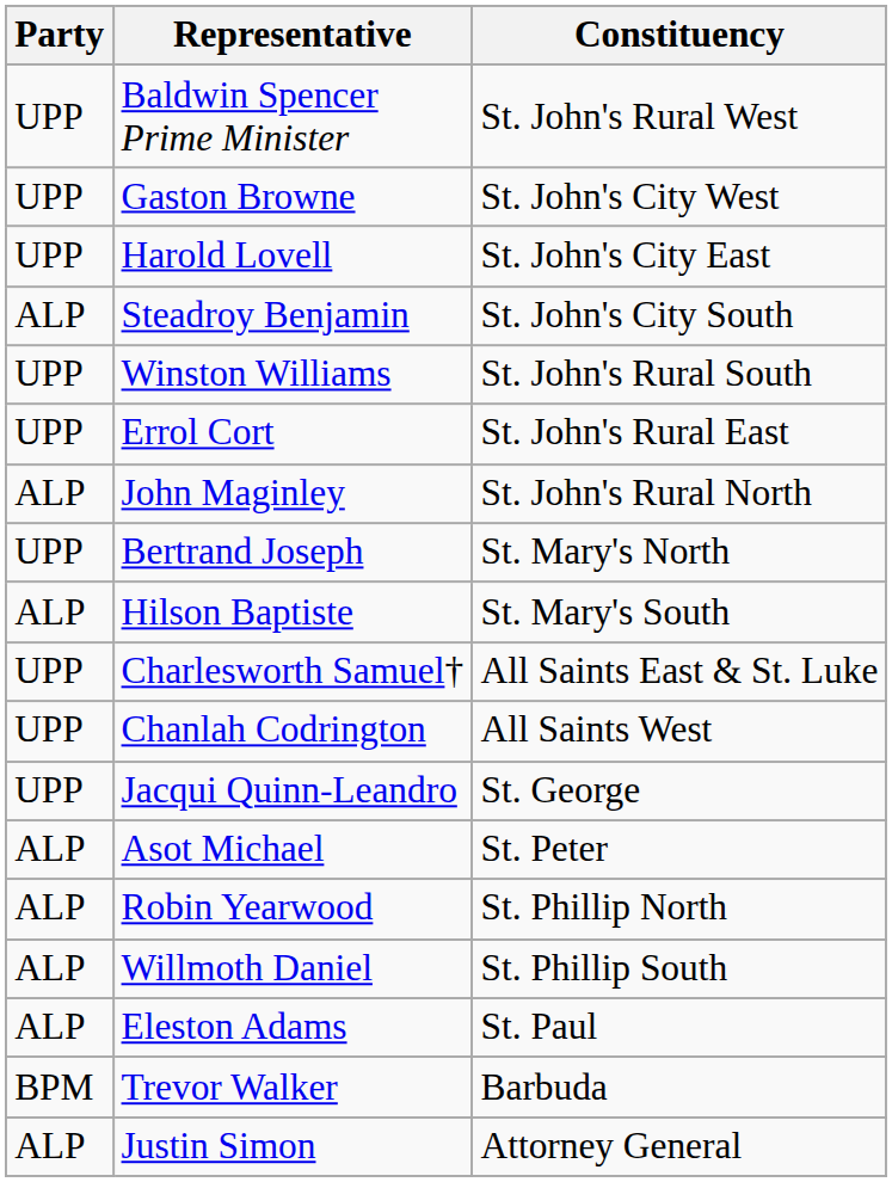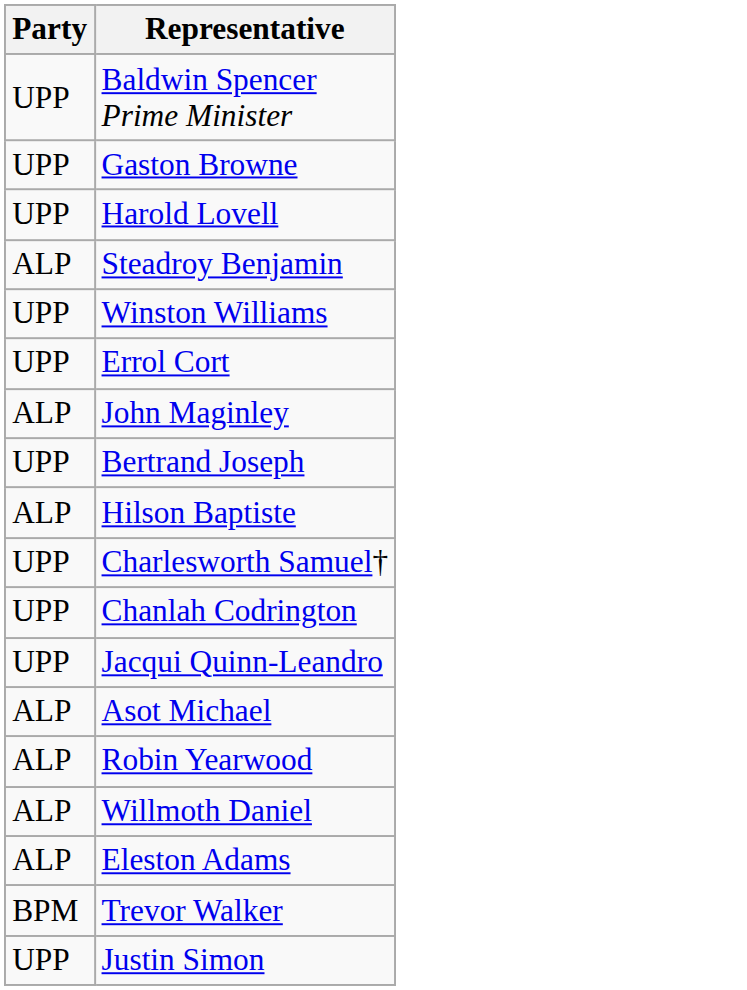- column: Constituency | St. John's Rural West | St. John's City West | St. John's City East | St. John's City South | St. John's Rural South | St. John's Rural East | St. John's Rural North | St. Mary's North | St. Mary's South | All Saints East & St. Luke | All Saints West | St. George | St. Peter | St. Phillip North | St. Phillip South | St. Paul | Barbuda | Attorney General
Justin Simon | Party: ALP -> UPP
